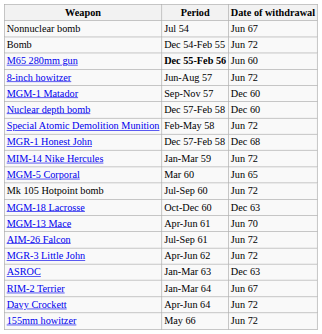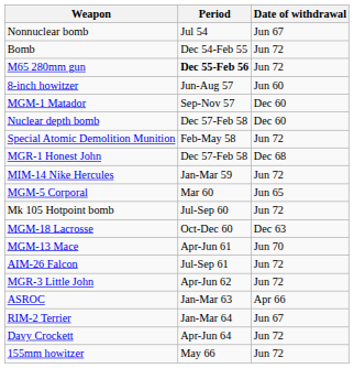M65 280mm gun | Date of withdrawal: Jun 60 -> Jun 72
8-inch howitzer | Date of withdrawal: Jun 72 -> Jun 60
ASROC | Date of withdrawal: Dec 63 -> Apr 66
